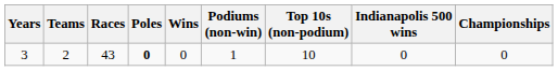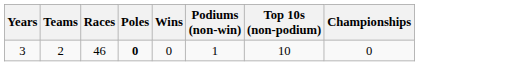- column: Indianapolis 500 wins | 0
3 | Races: 43 -> 46
